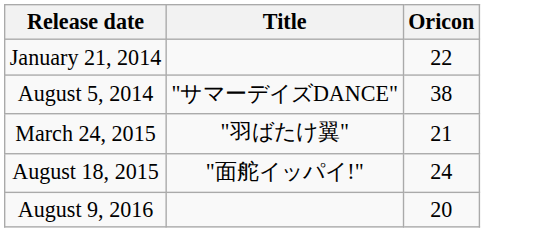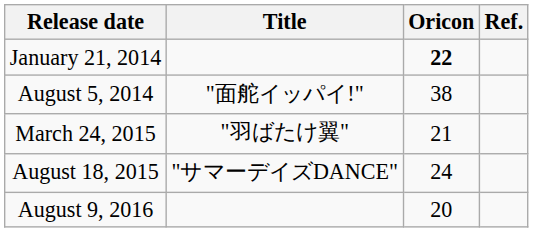+ column: Ref.
January 21, 2014 | Oricon: normal -> bold
August 5, 2014 | Title: "サマーデイズDANCE" -> "面舵イッパイ!"
August 18, 2015 | Title: "面舵イッパイ!" -> "サマーデイズDANCE"
